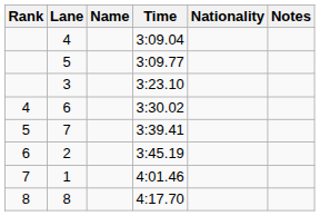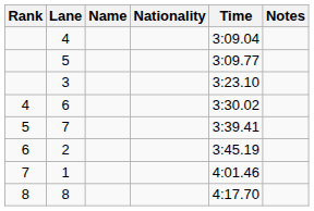columns swapped: Nationality <-> Time
